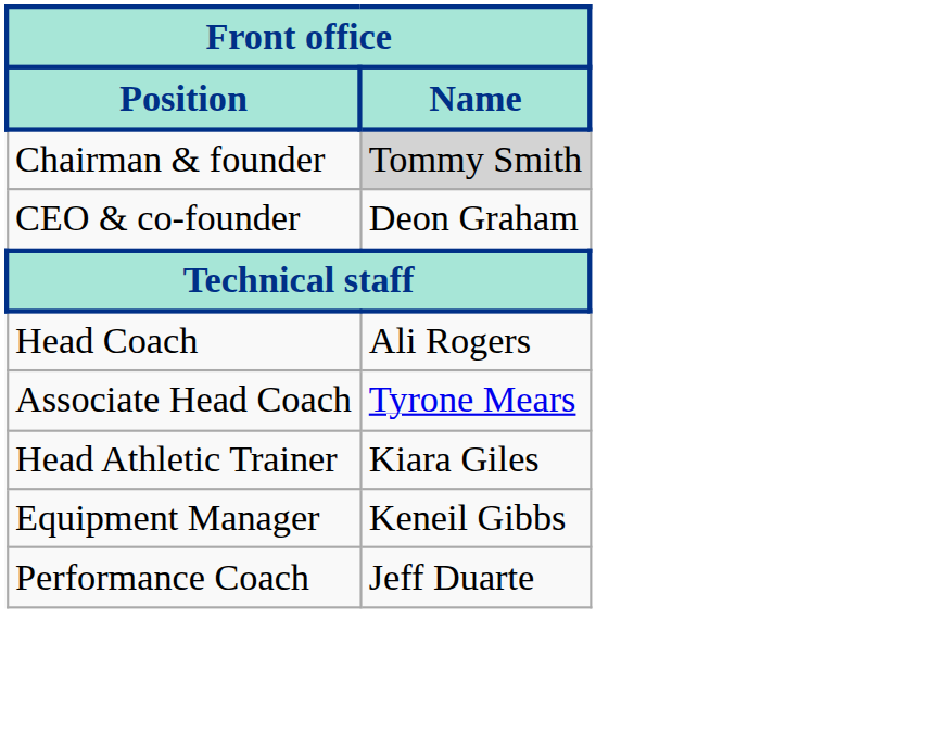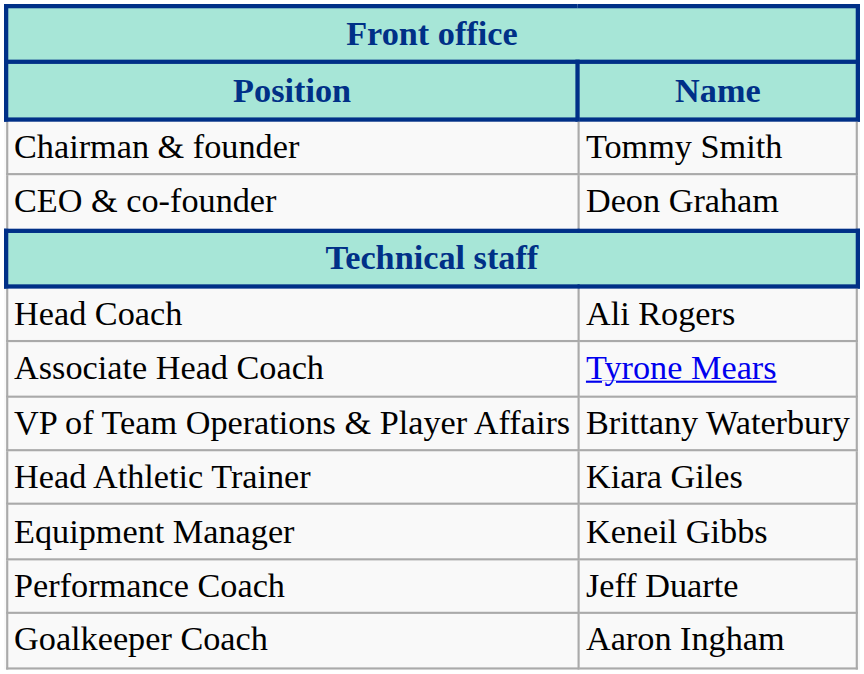Chairman & founder | Name: lightgrey background -> no background
+ row: VP of Team Operations & Player Affairs | Brittany Waterbury
+ row: Goalkeeper Coach | Aaron Ingham
